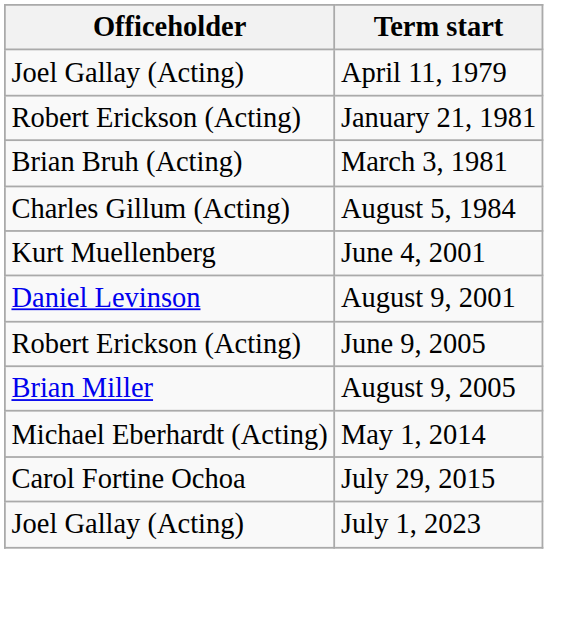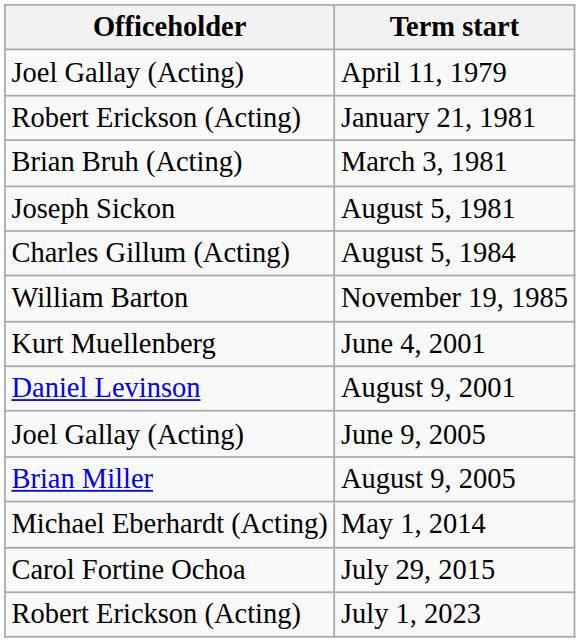+ row: Joseph Sickon | August 5, 1981
+ row: William Barton | November 19, 1985
June 9, 2005 | Officeholder: Robert Erickson (Acting) -> Joel Gallay (Acting)
July 1, 2023 | Officeholder: Joel Gallay (Acting) -> Robert Erickson (Acting)
